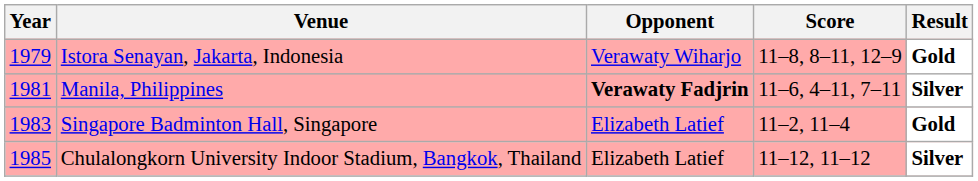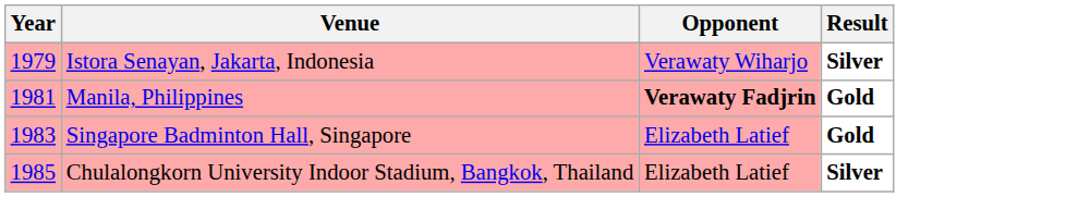- column: Score | 11–8, 8–11, 12–9 | 11–6, 4–11, 7–11 | 11–2, 11–4 | 11–12, 11–12
Istora Senayan, Jakarta, Indonesia | Result: Gold -> Silver
Manila, Philippines | Result: Silver -> Gold
